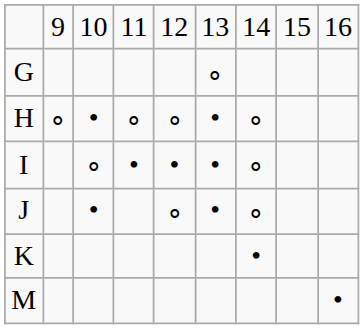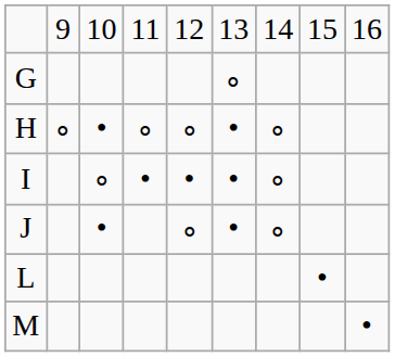- row: K | •
+ row: L | •
